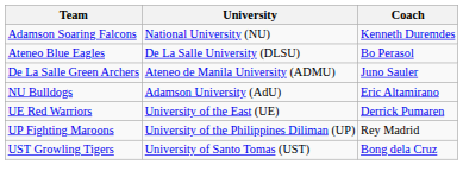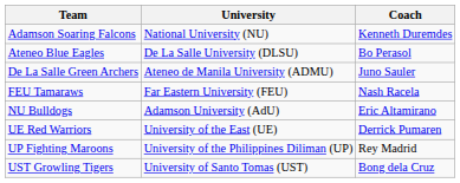+ row: FEU Tamaraws | Far Eastern University (FEU) | Nash Racela
